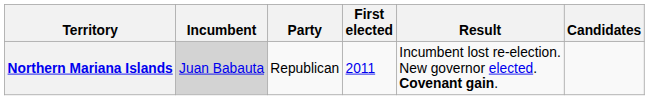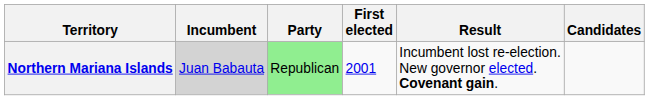Northern Mariana Islands | Party: no background -> lightgreen background
Northern Mariana Islands | First elected: 2011 -> 2001
